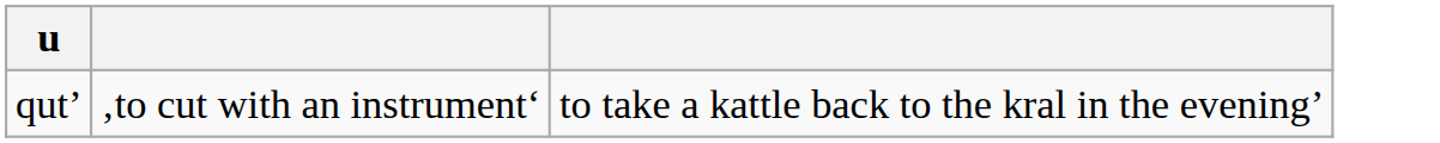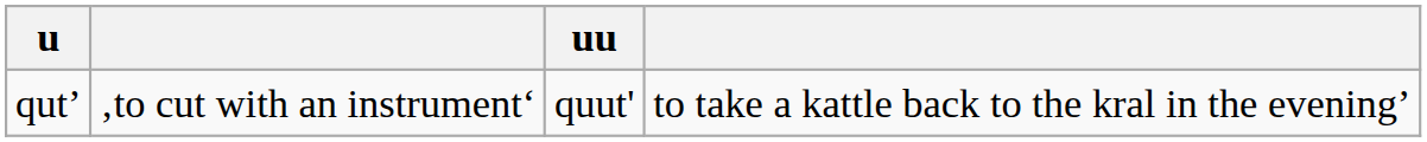+ column: uu | quut'
